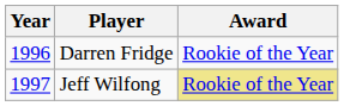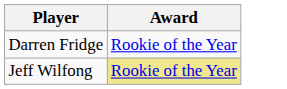- column: Year | 1996 | 1997
